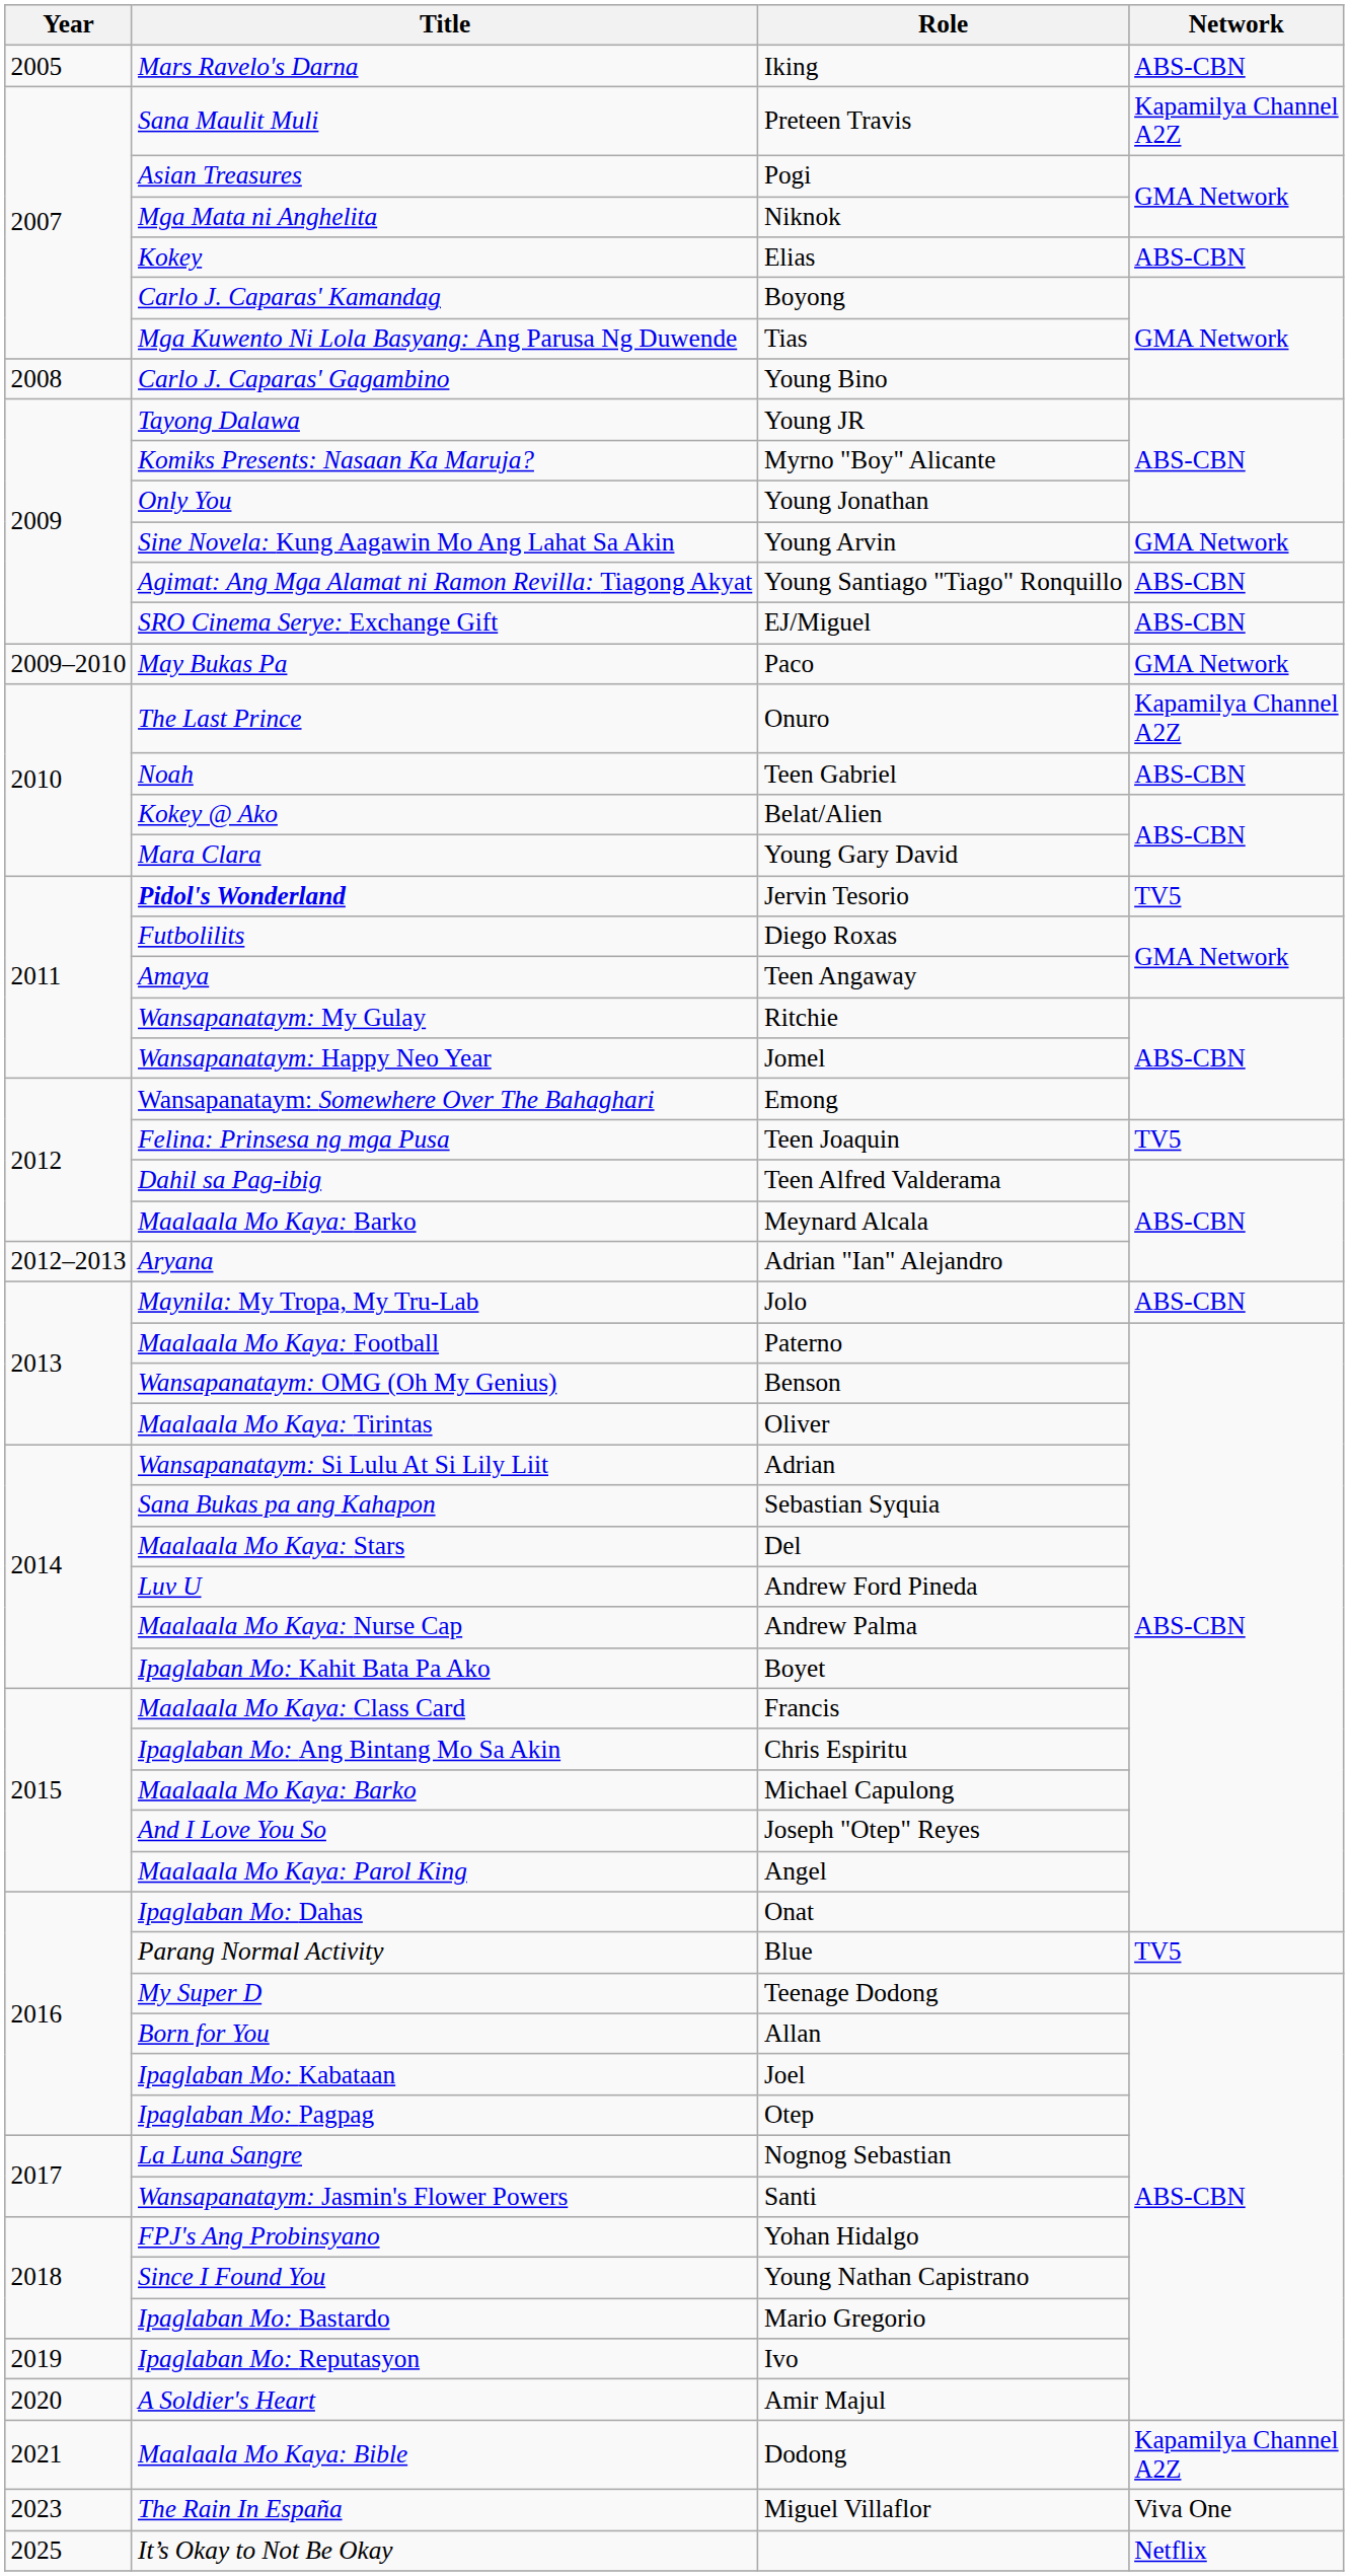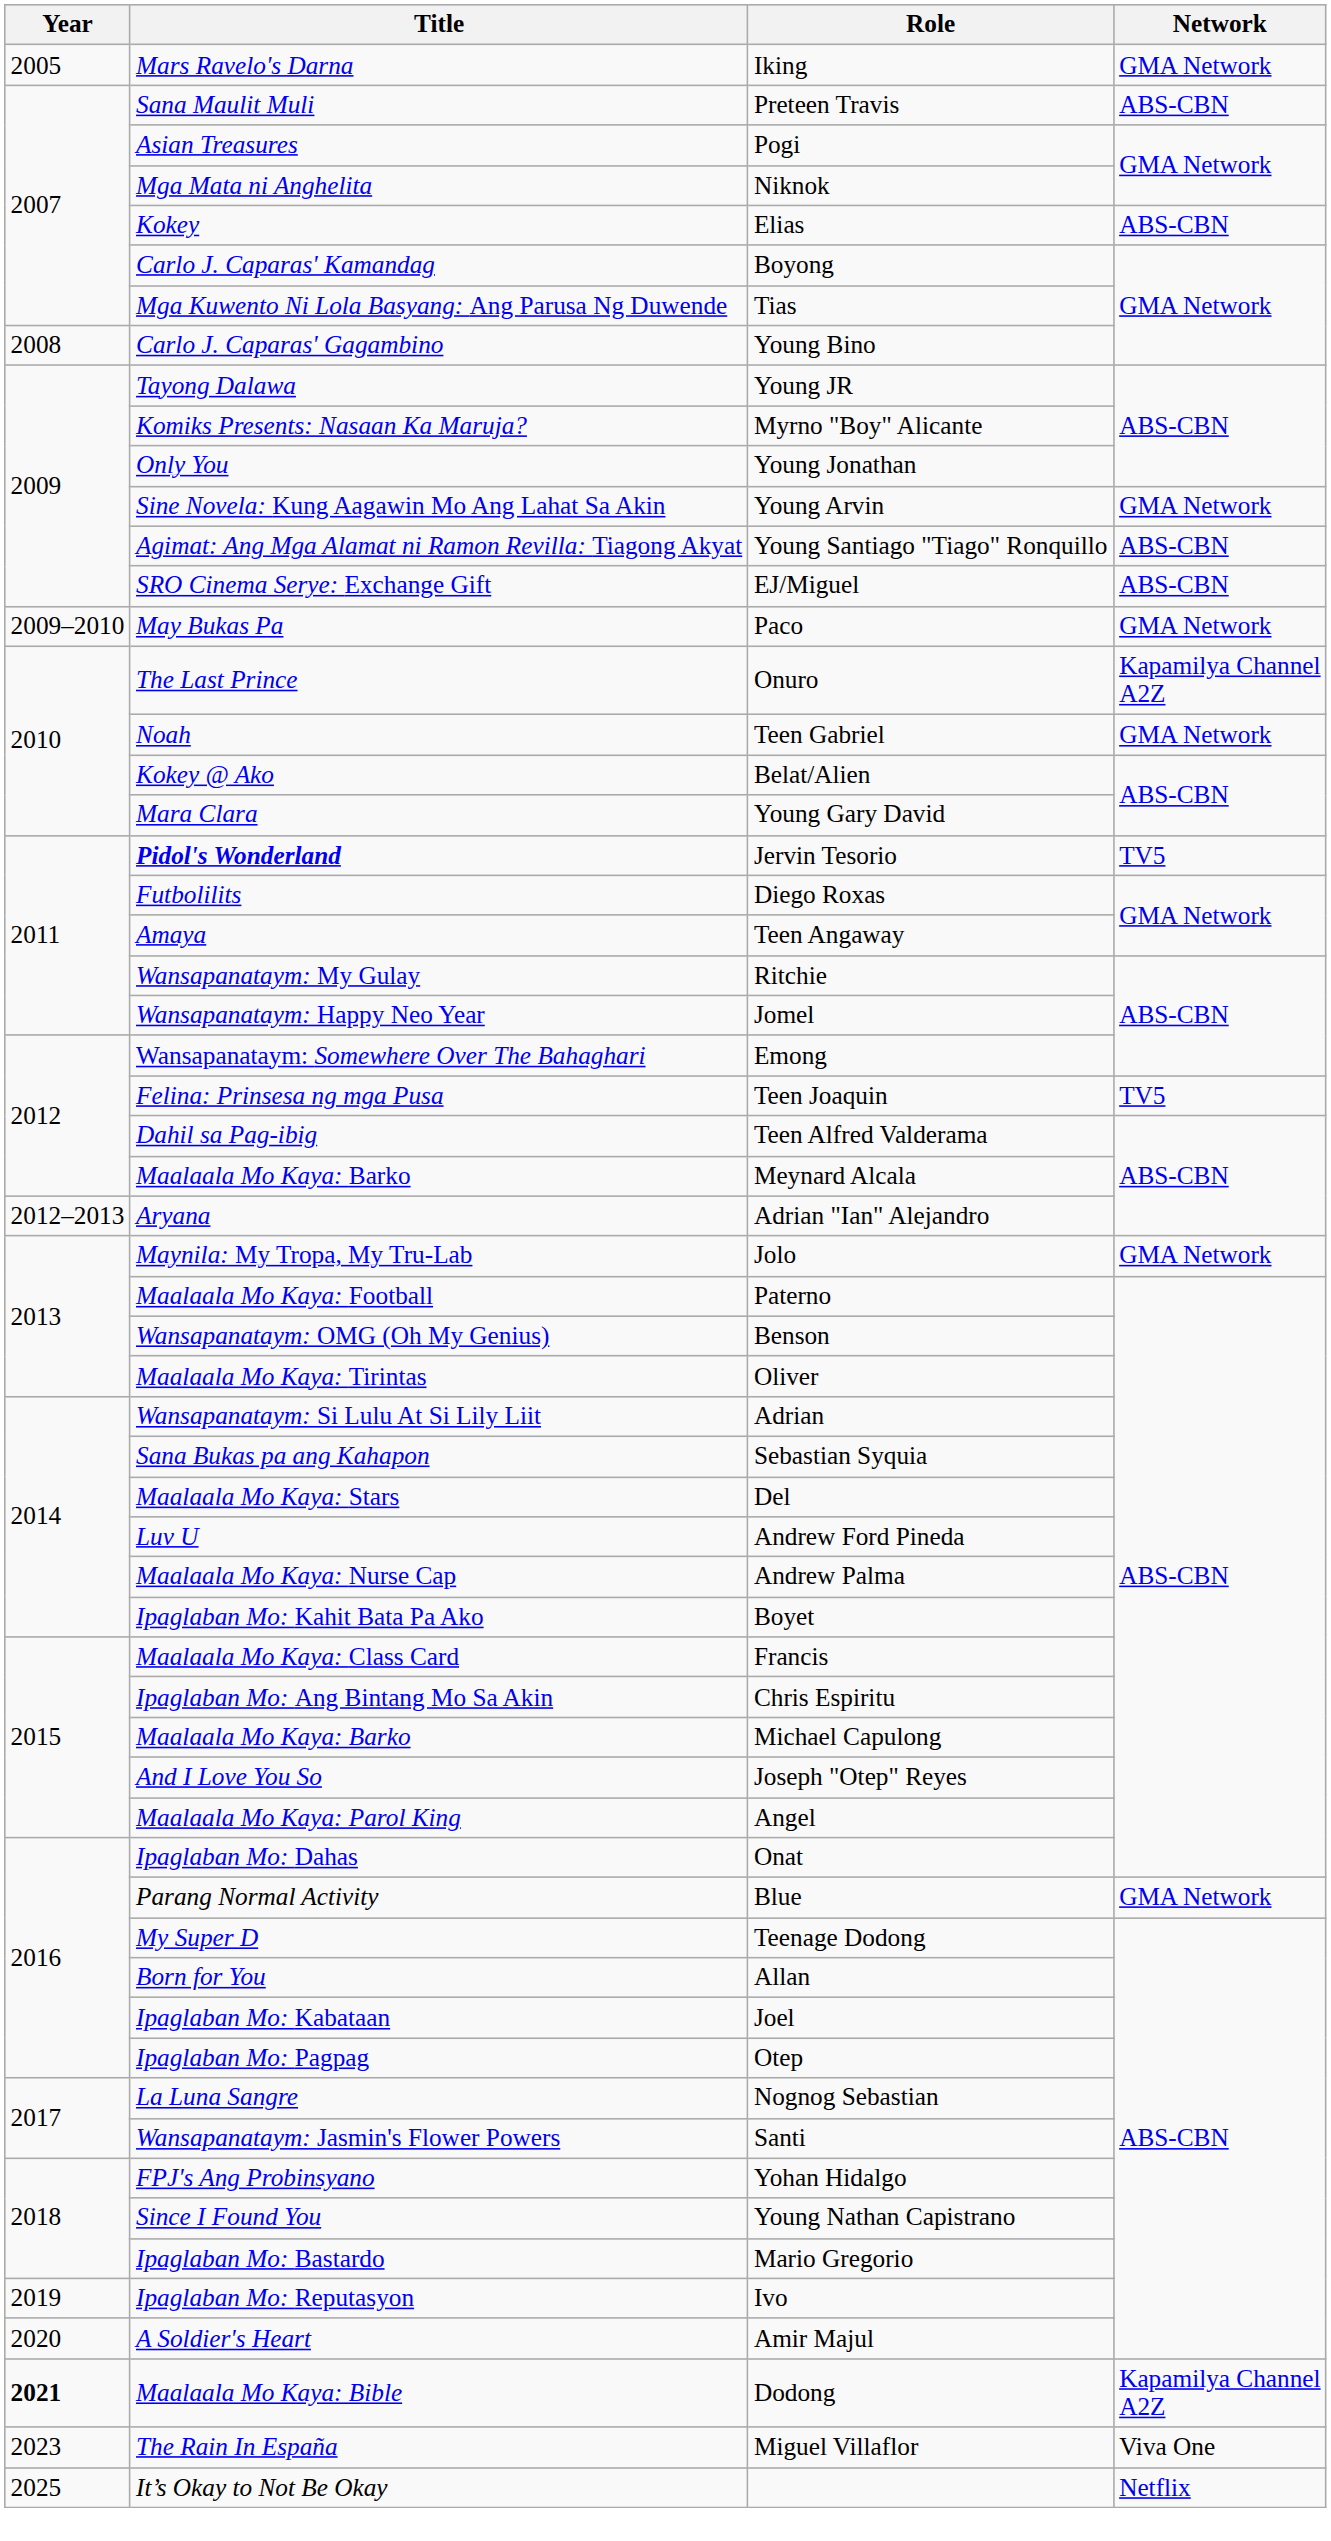Iking | Network: ABS-CBN -> GMA Network
Preteen Travis | Network: Kapamilya Channel A2Z -> ABS-CBN
Teen Gabriel | Network: ABS-CBN -> GMA Network
Jolo | Network: ABS-CBN -> GMA Network
Blue | Network: TV5 -> GMA Network
Dodong | Year: normal -> bold
